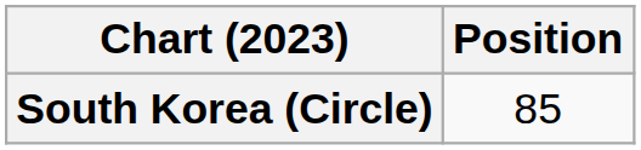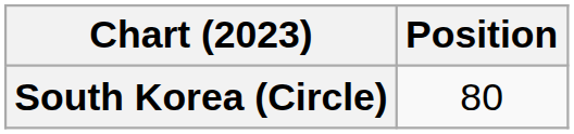South Korea (Circle) | Position: 85 -> 80
